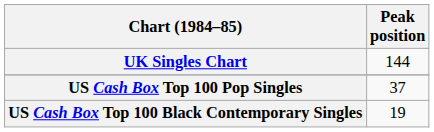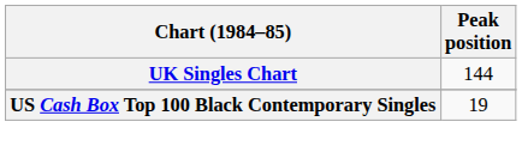- row: US Cash Box Top 100 Pop Singles | 37
